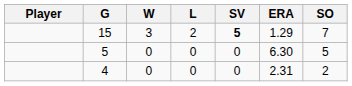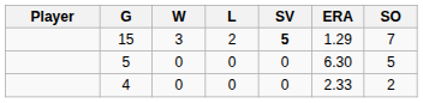4 | ERA: 2.31 -> 2.33
